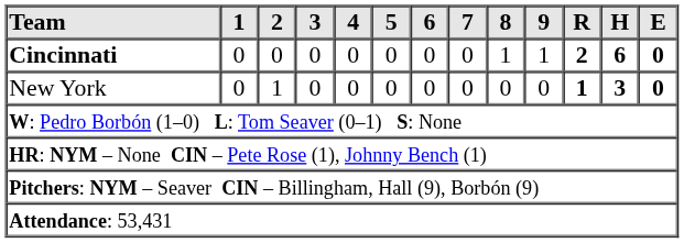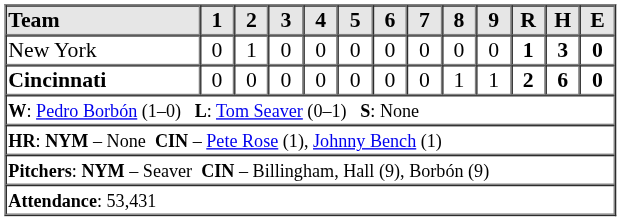rows swapped: New York <-> Cincinnati
